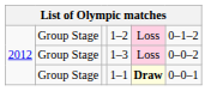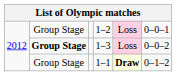1–2 | column 6: 0–1–2 -> 0–0–1
1–3 | column 2: normal -> bold
1–1 | column 6: 0–0–1 -> 0–1–2
